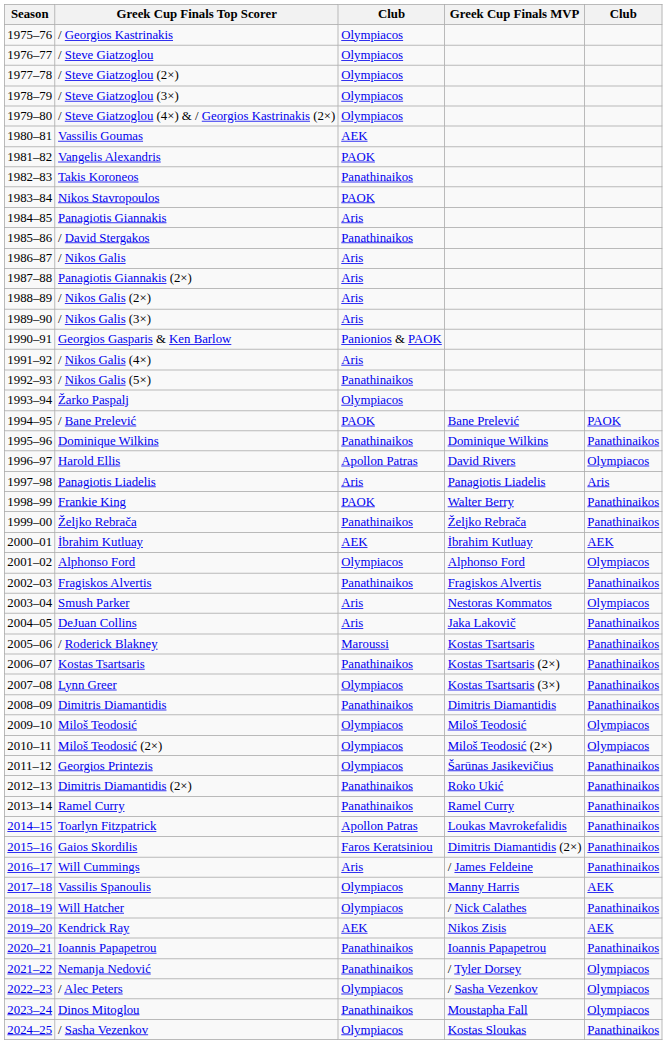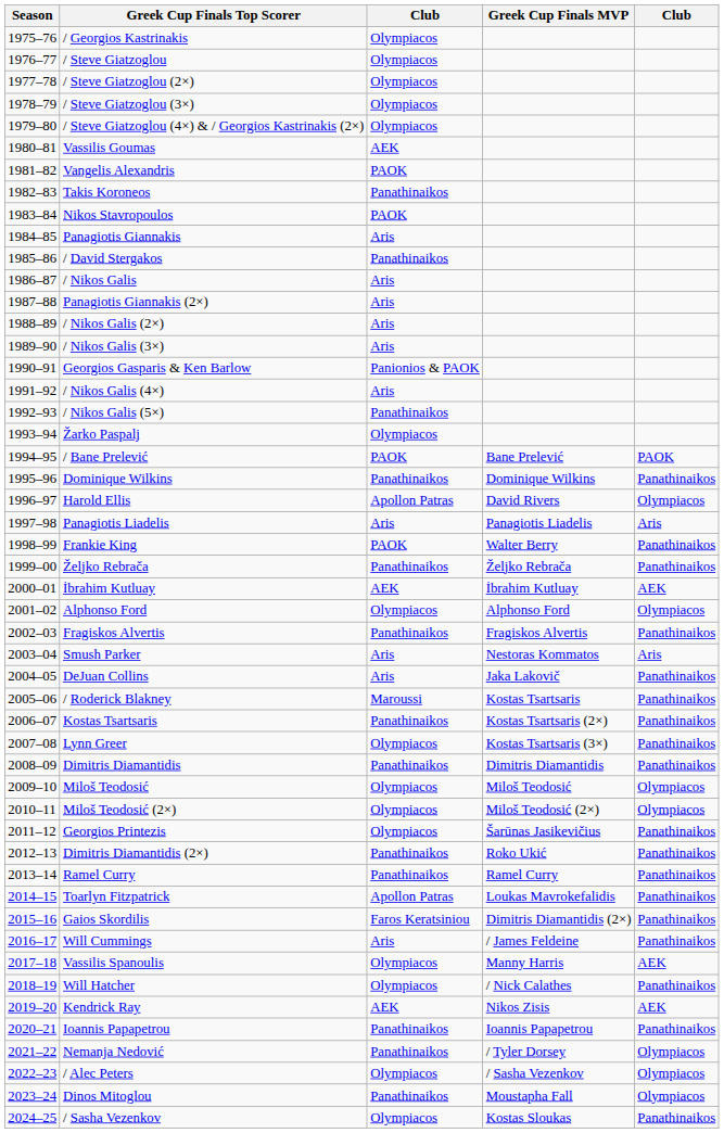Smush Parker | column 5: Olympiacos -> Aris
